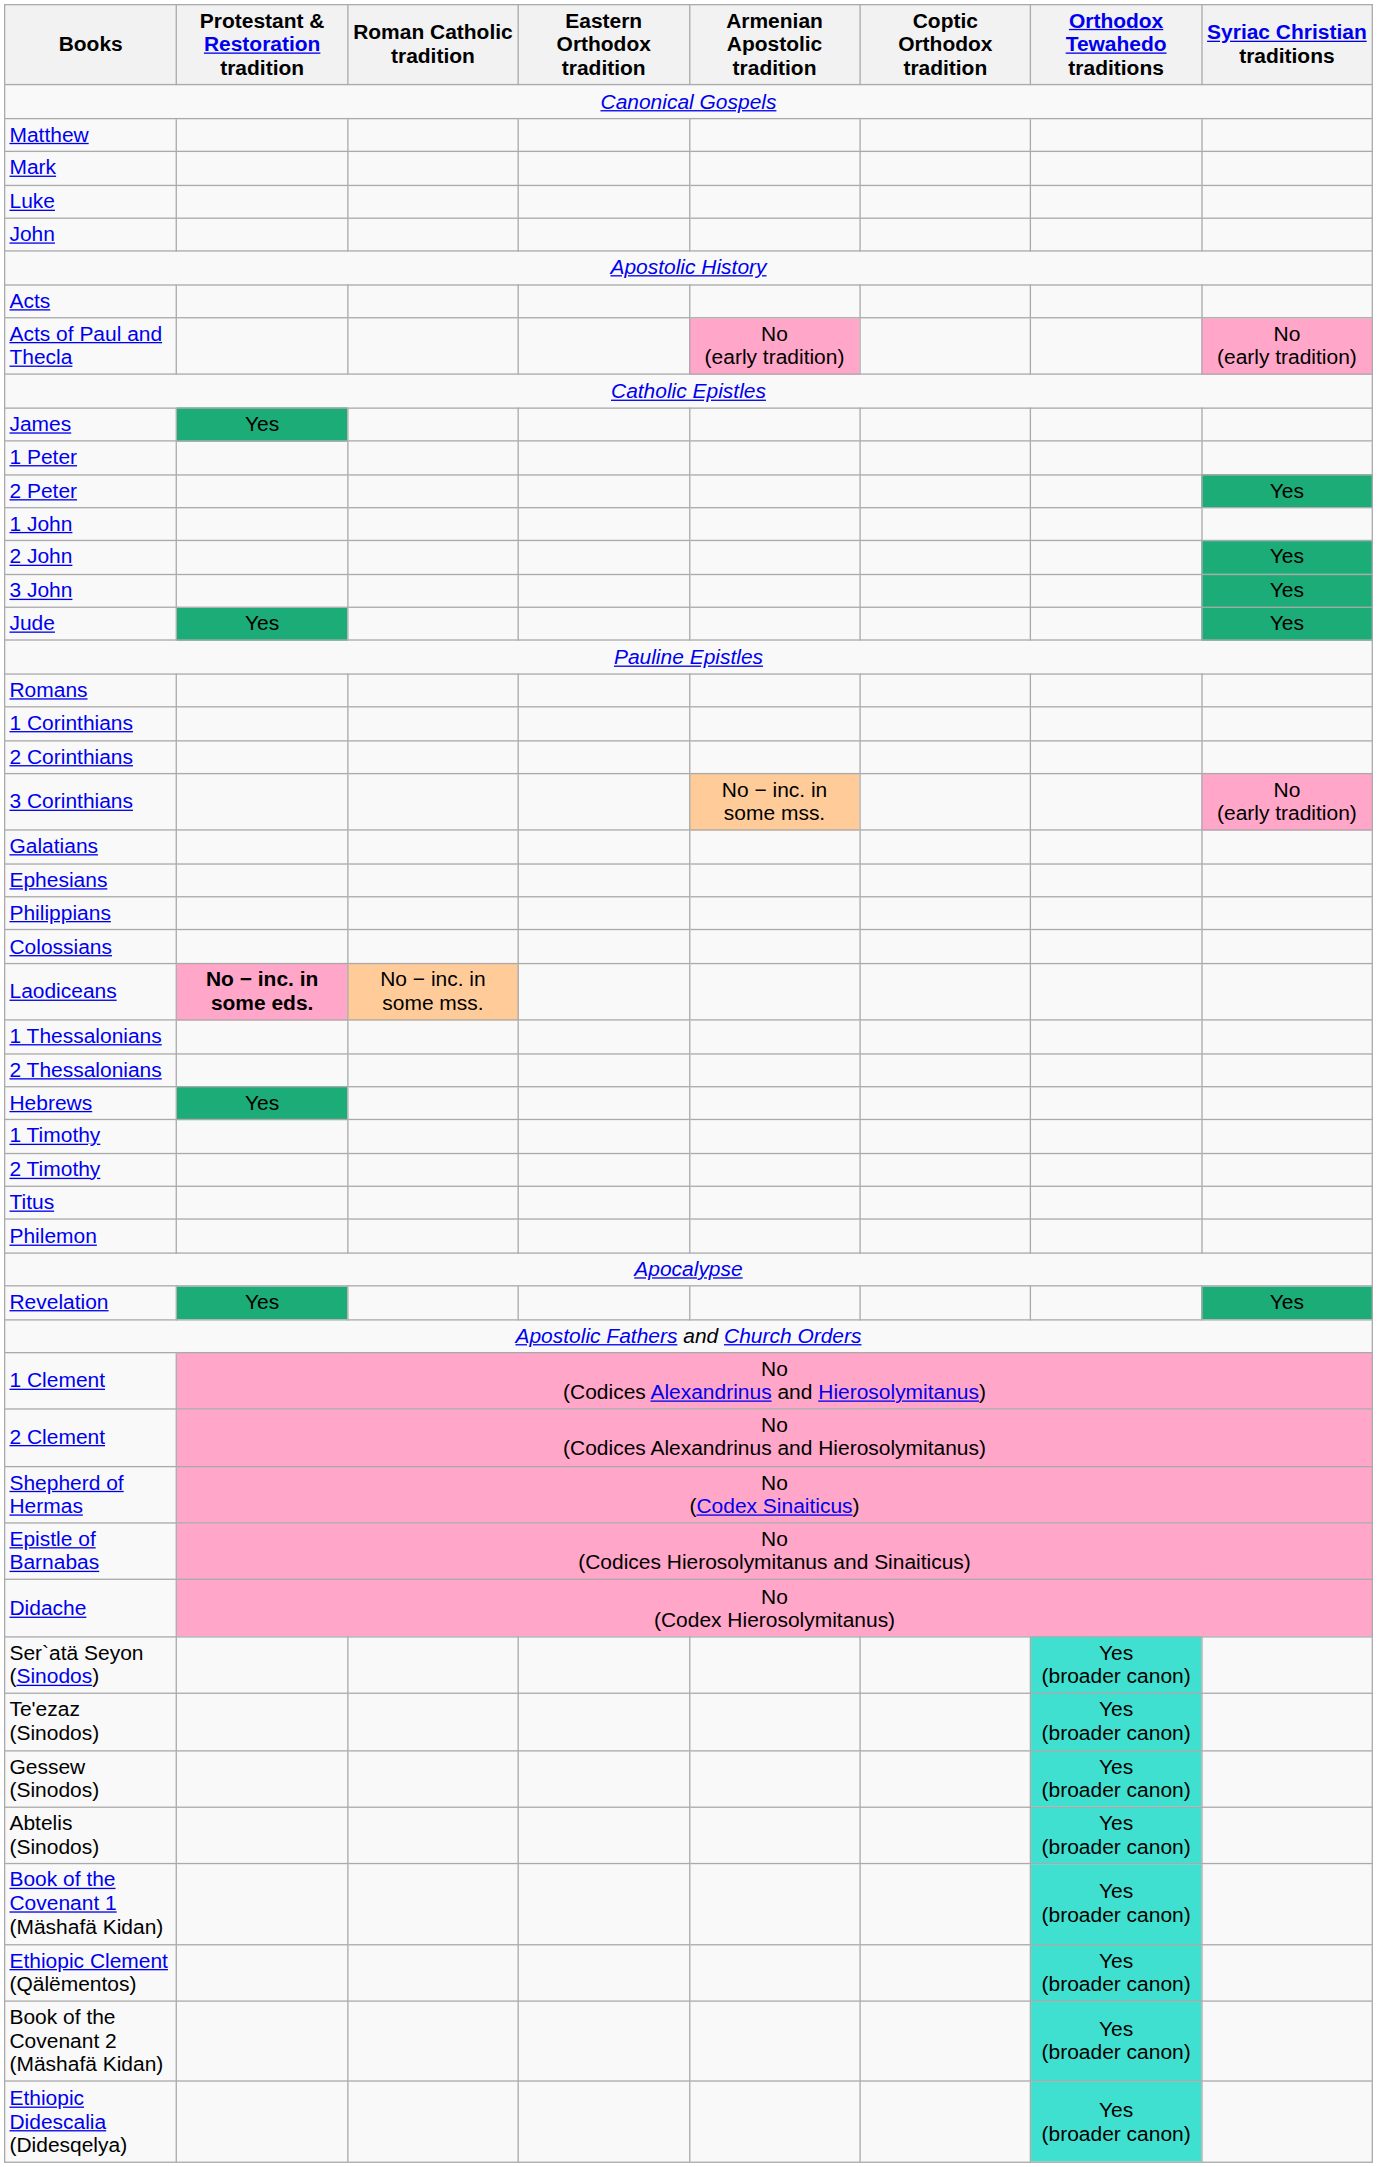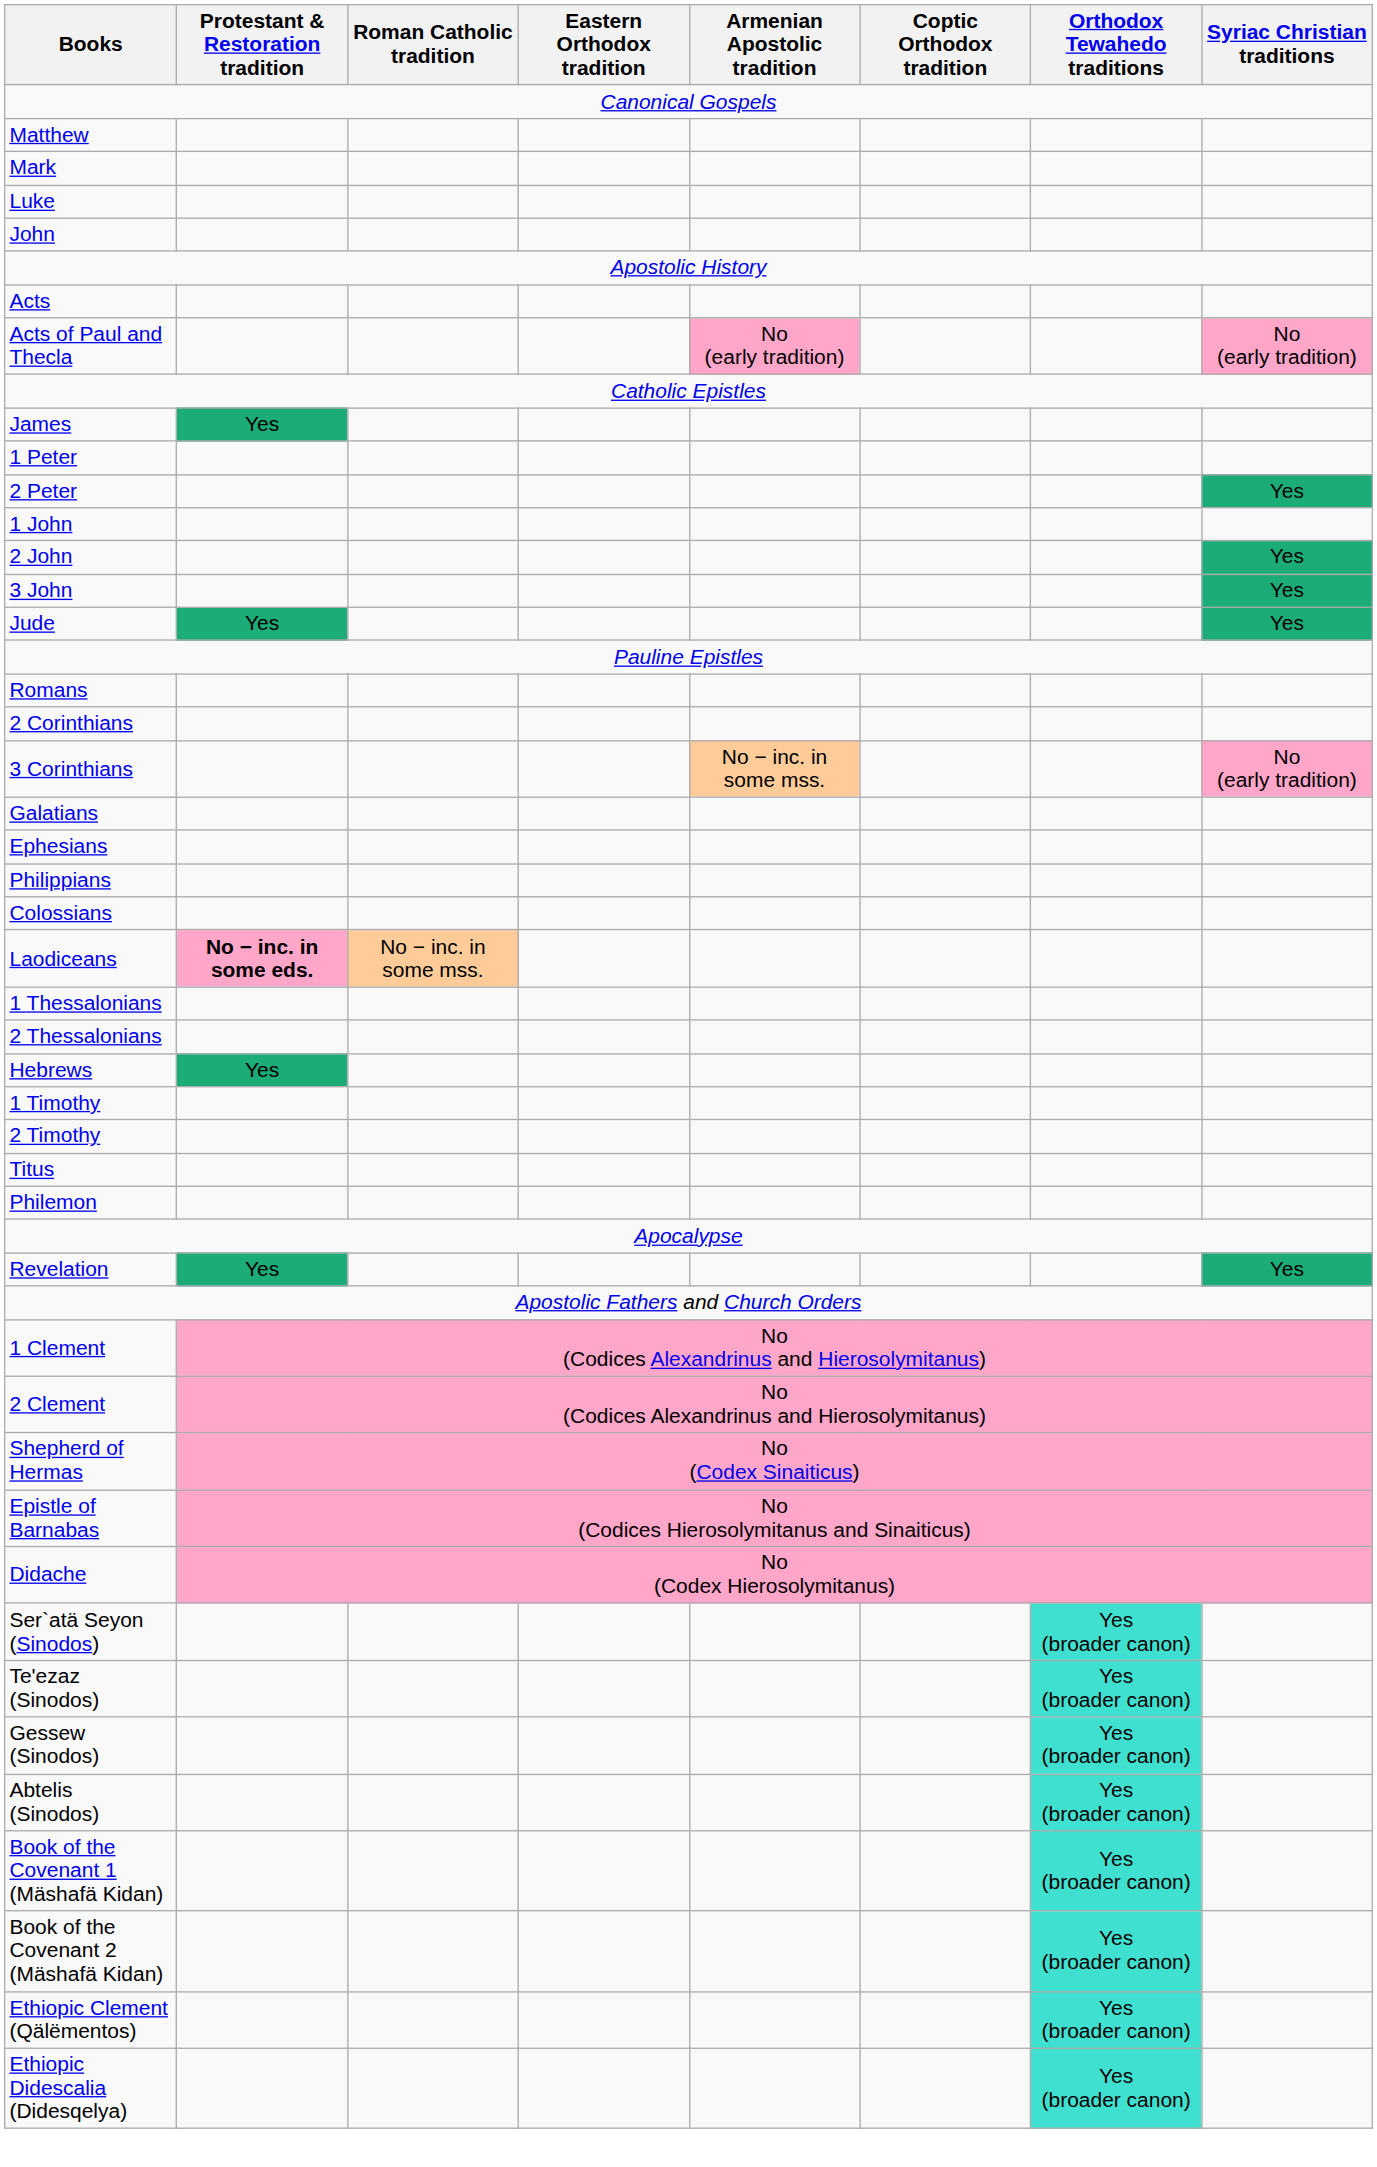- row: 1 Corinthians
rows swapped: Book of the Covenant 2 (Mäshafä Kidan) <-> Ethiopic Clement (Qälëmentos)
